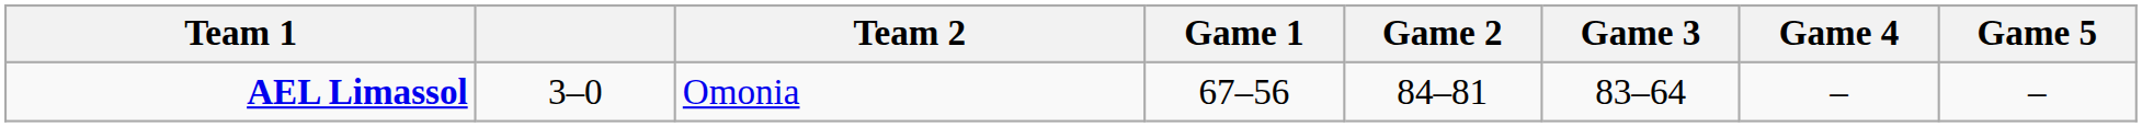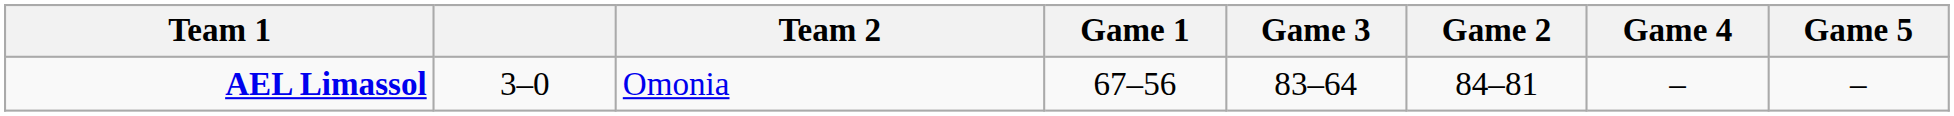columns swapped: Game 2 <-> Game 3
